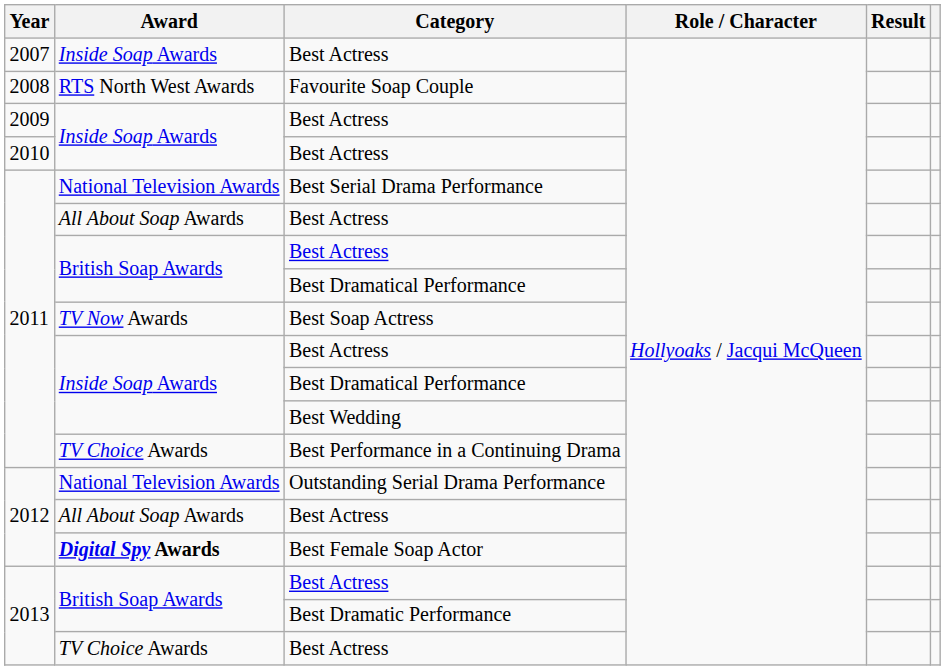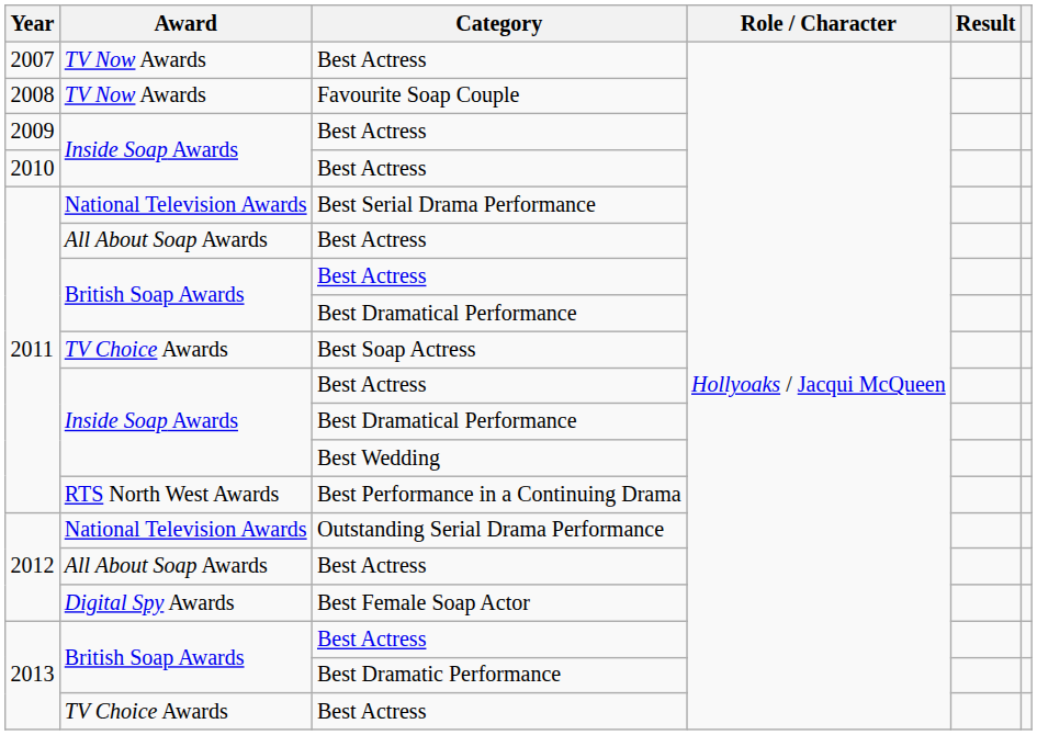2007 / Best Actress | Award: Inside Soap Awards -> TV Now Awards
Favourite Soap Couple | Award: RTS North West Awards -> TV Now Awards
Best Soap Actress | Award: TV Now Awards -> TV Choice Awards
Best Performance in a Continuing Drama | Award: TV Choice Awards -> RTS North West Awards
Best Female Soap Actor | Award: bold -> normal
